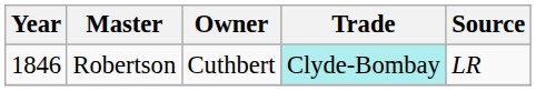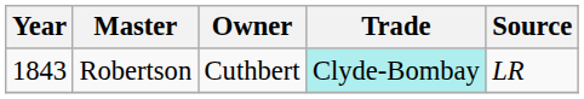Robertson | Year: 1846 -> 1843
